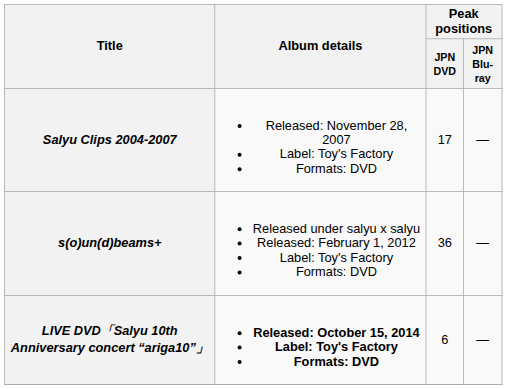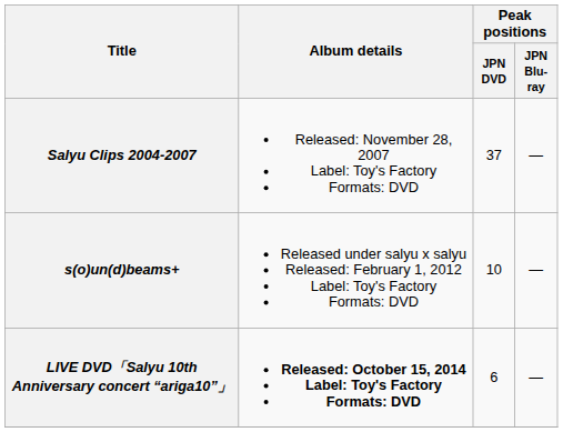Salyu Clips 2004-2007 | Peak positions / JPN DVD: 17 -> 37
s(o)un(d)beams+ | Peak positions / JPN DVD: 36 -> 10
